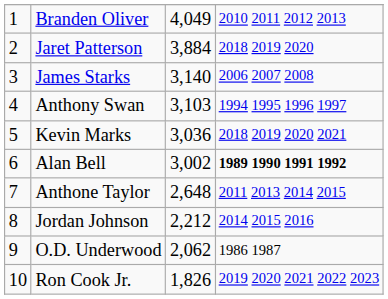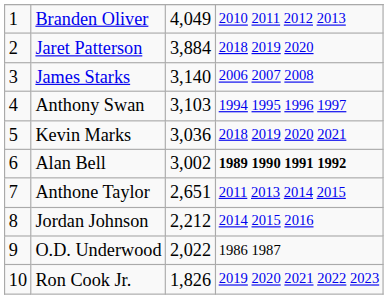Anthone Taylor | column 3: 2,648 -> 2,651
O.D. Underwood | column 3: 2,062 -> 2,022
